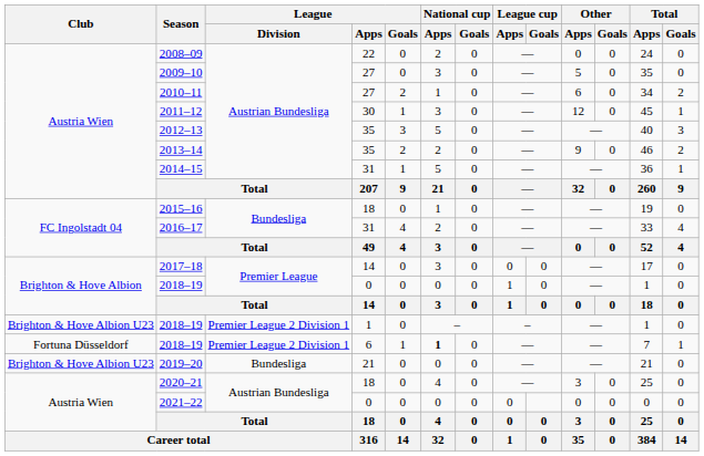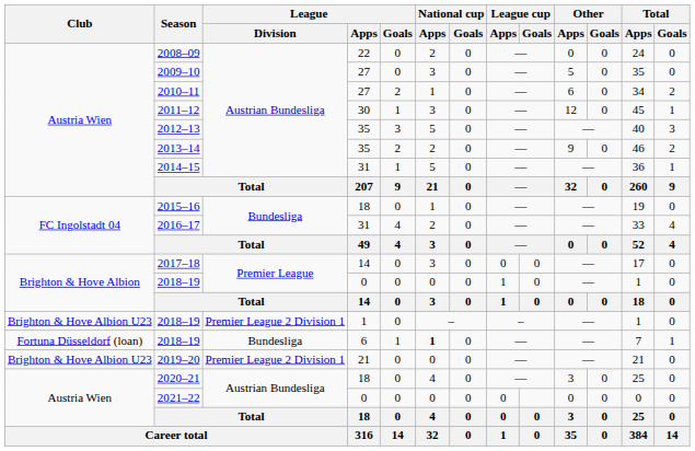2018–19 / 6 | Club: Fortuna Düsseldorf -> Fortuna Düsseldorf (loan)
2018–19 / 6 | League / Division: Premier League 2 Division 1 -> Bundesliga
2019–20 | League / Division: Bundesliga -> Premier League 2 Division 1
